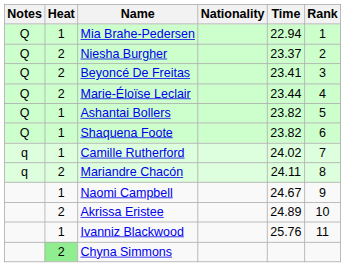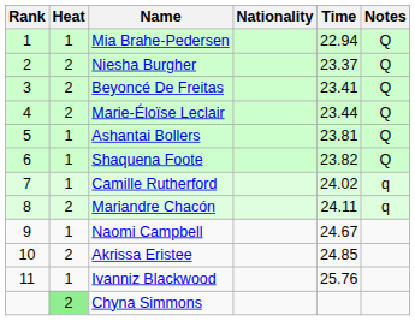columns swapped: Rank <-> Notes
Ashantai Bollers | Time: 23.82 -> 23.81
Akrissa Eristee | Time: 24.89 -> 24.85
